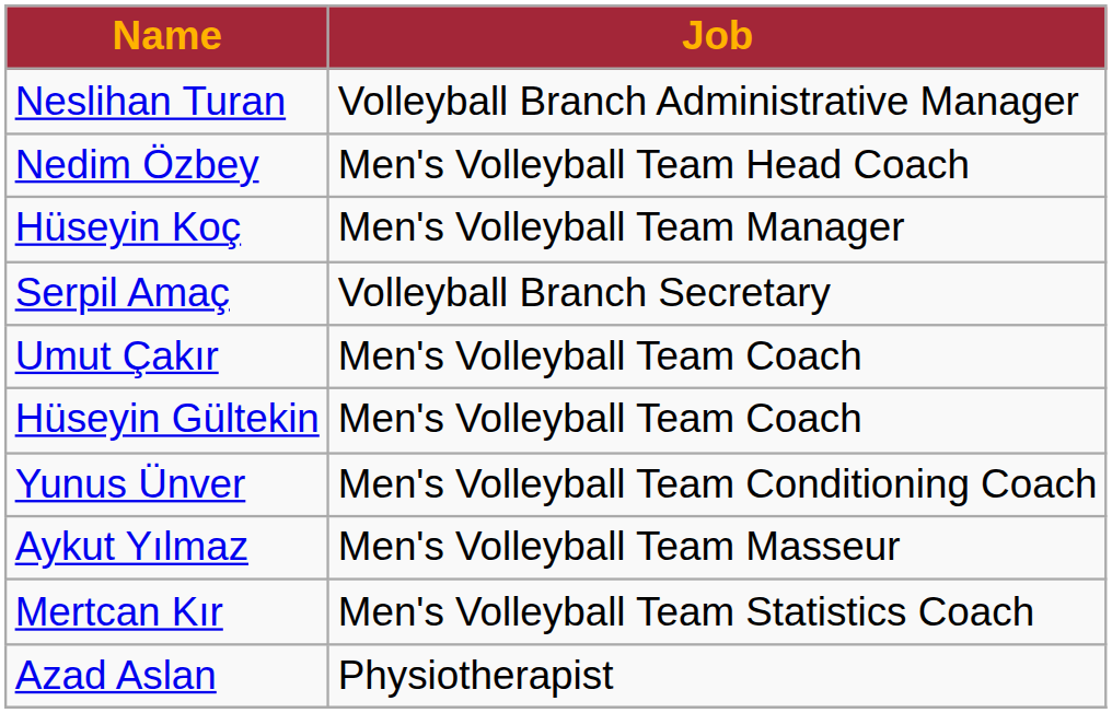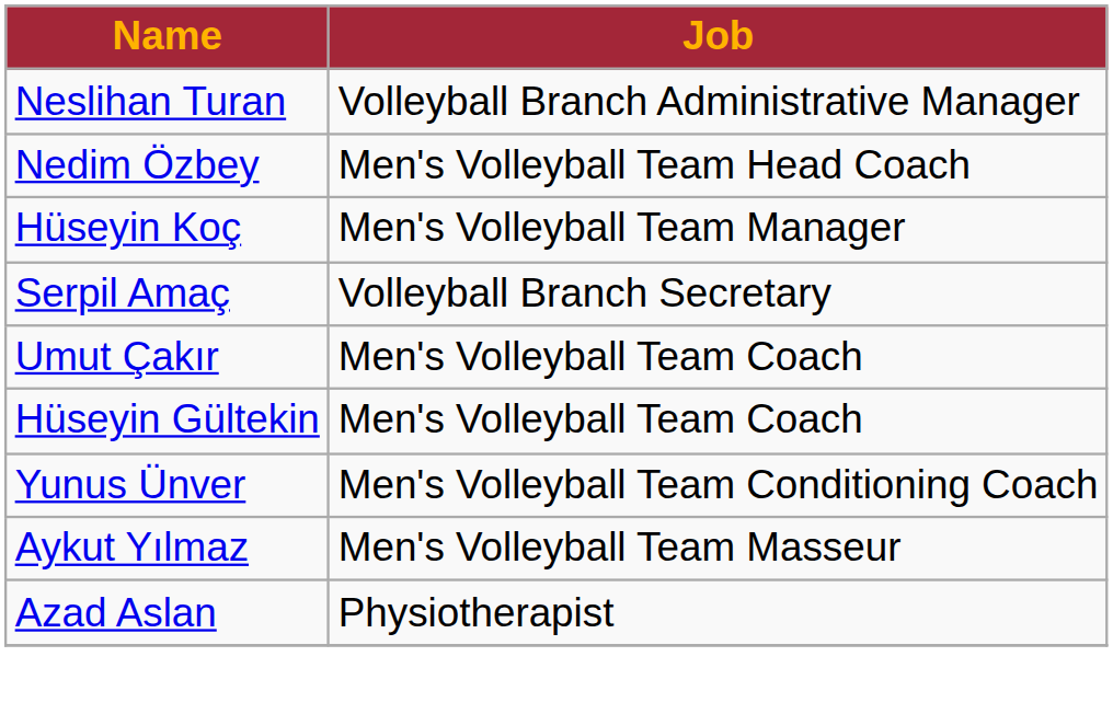- row: Mertcan Kır | Men's Volleyball Team Statistics Coach
